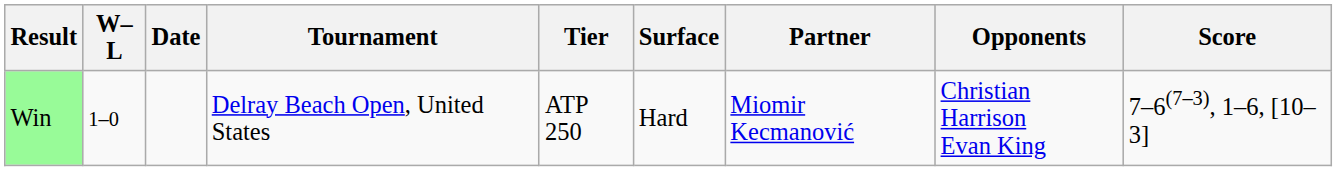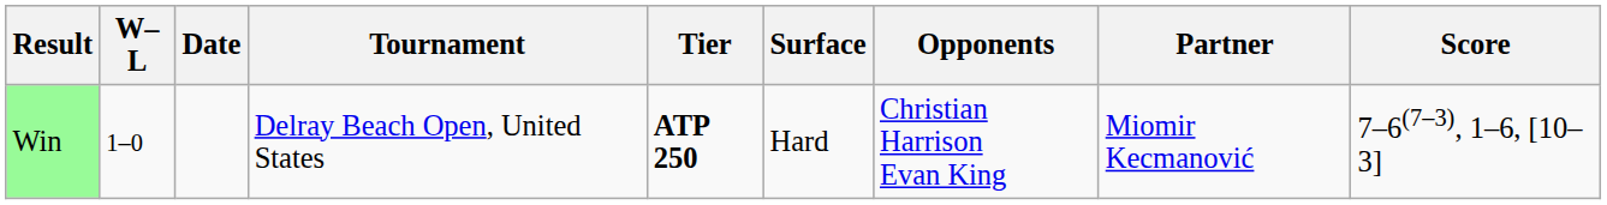columns swapped: Partner <-> Opponents
Win | Tier: normal -> bold
